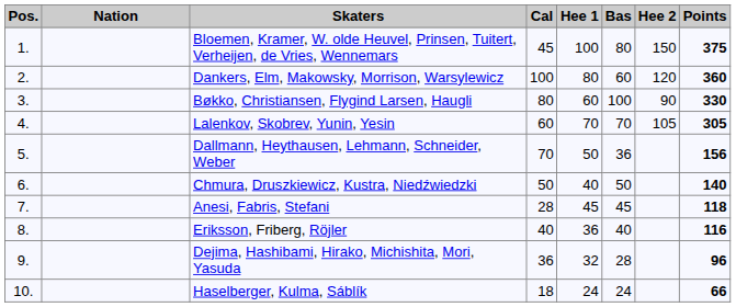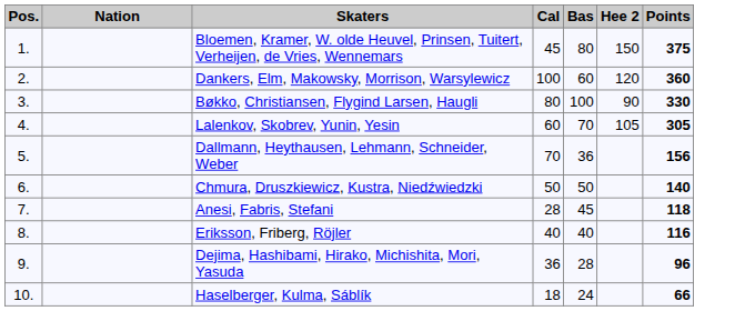- column: Hee 1 | 100 | 80 | 60 | 70 | 50 | 40 | 45 | 36 | 32 | 24
